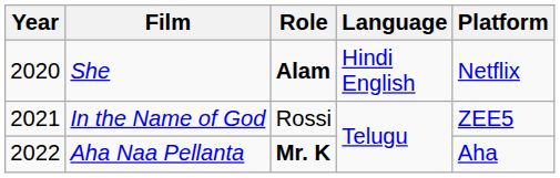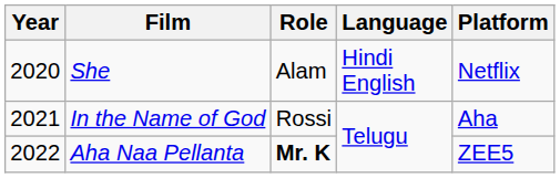She | Role: bold -> normal
In the Name of God | Platform: ZEE5 -> Aha
Aha Naa Pellanta | Platform: Aha -> ZEE5
